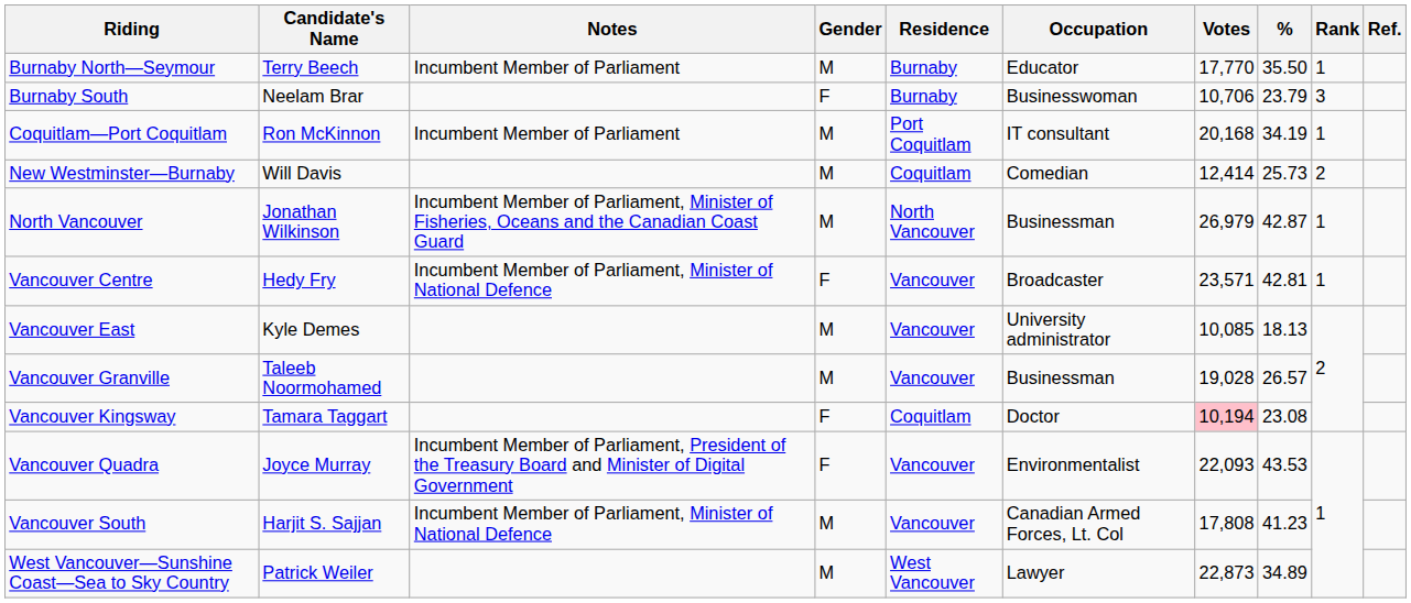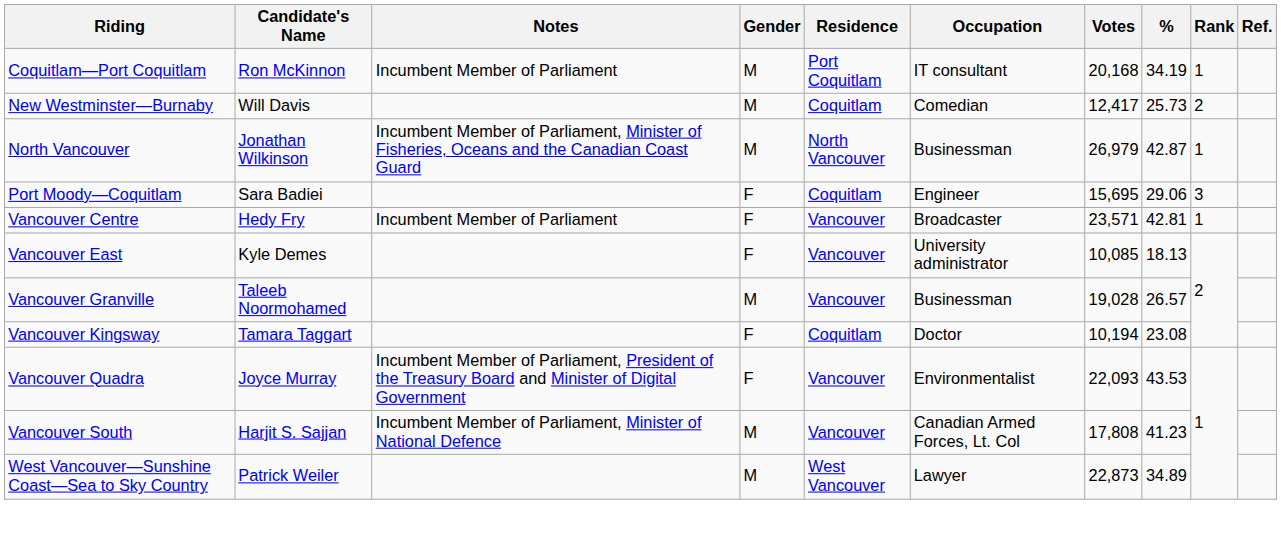- row: Burnaby North—Seymour | Terry Beech | Incumbent Member of Parliament | M | Burnaby | Educator | 17,770 | 35.50 | 1
- row: Burnaby South | Neelam Brar | F | Burnaby | Businesswoman | 10,706 | 23.79 | 3
New Westminster—Burnaby | Votes: 12,414 -> 12,417
+ row: Port Moody—Coquitlam | Sara Badiei | F | Coquitlam | Engineer | 15,695 | 29.06 | 3
Vancouver Centre | Notes: Incumbent Member of Parliament, Minister of National Defence -> Incumbent Member of Parliament
Vancouver East | Gender: M -> F
Vancouver Kingsway | Votes: pink background -> no background
